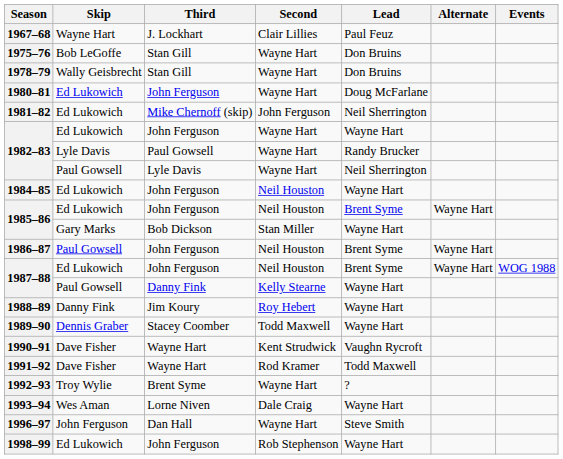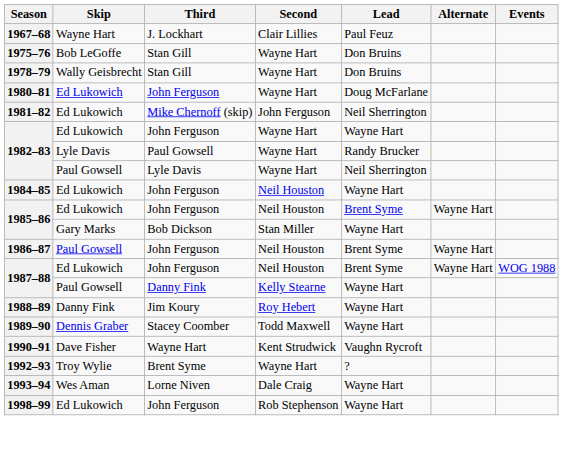- row: 1991–92 | Dave Fisher | Wayne Hart | Rod Kramer | Todd Maxwell
- row: 1996–97 | John Ferguson | Dan Hall | Wayne Hart | Steve Smith
